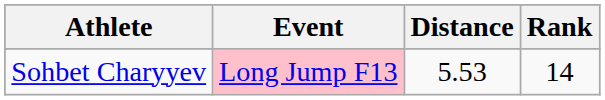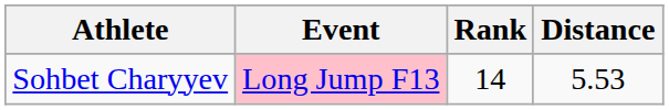columns swapped: Distance <-> Rank
